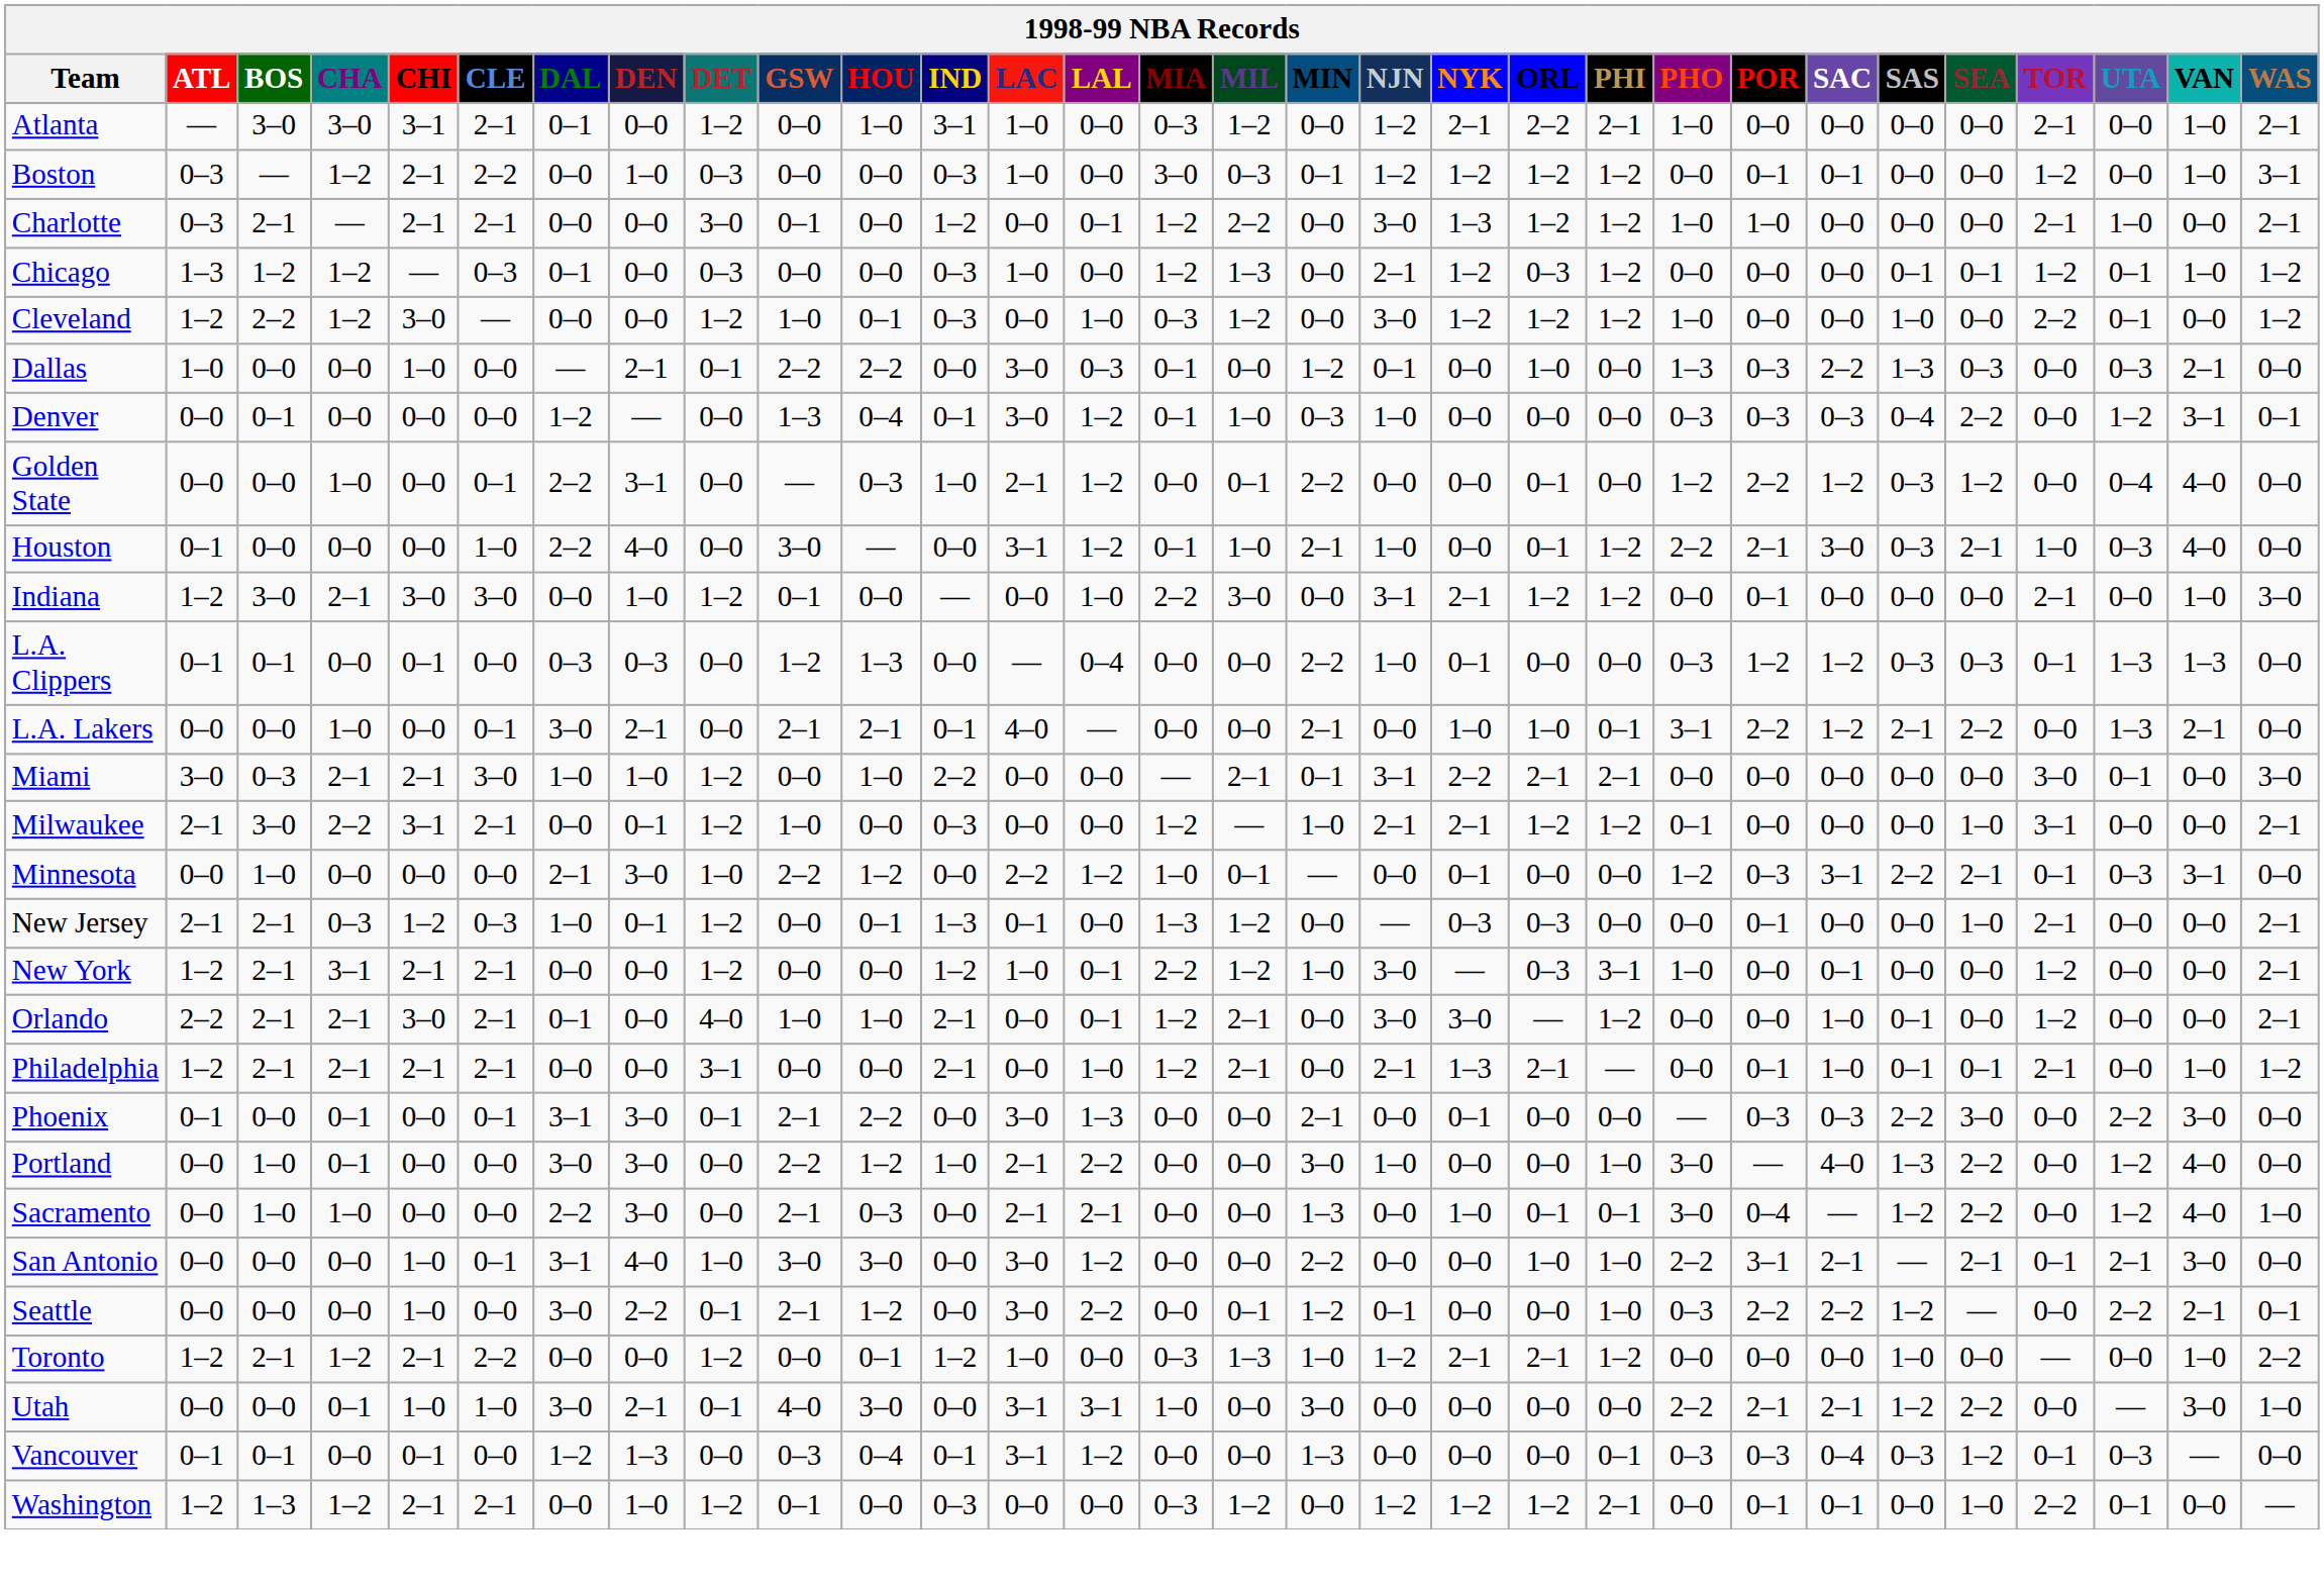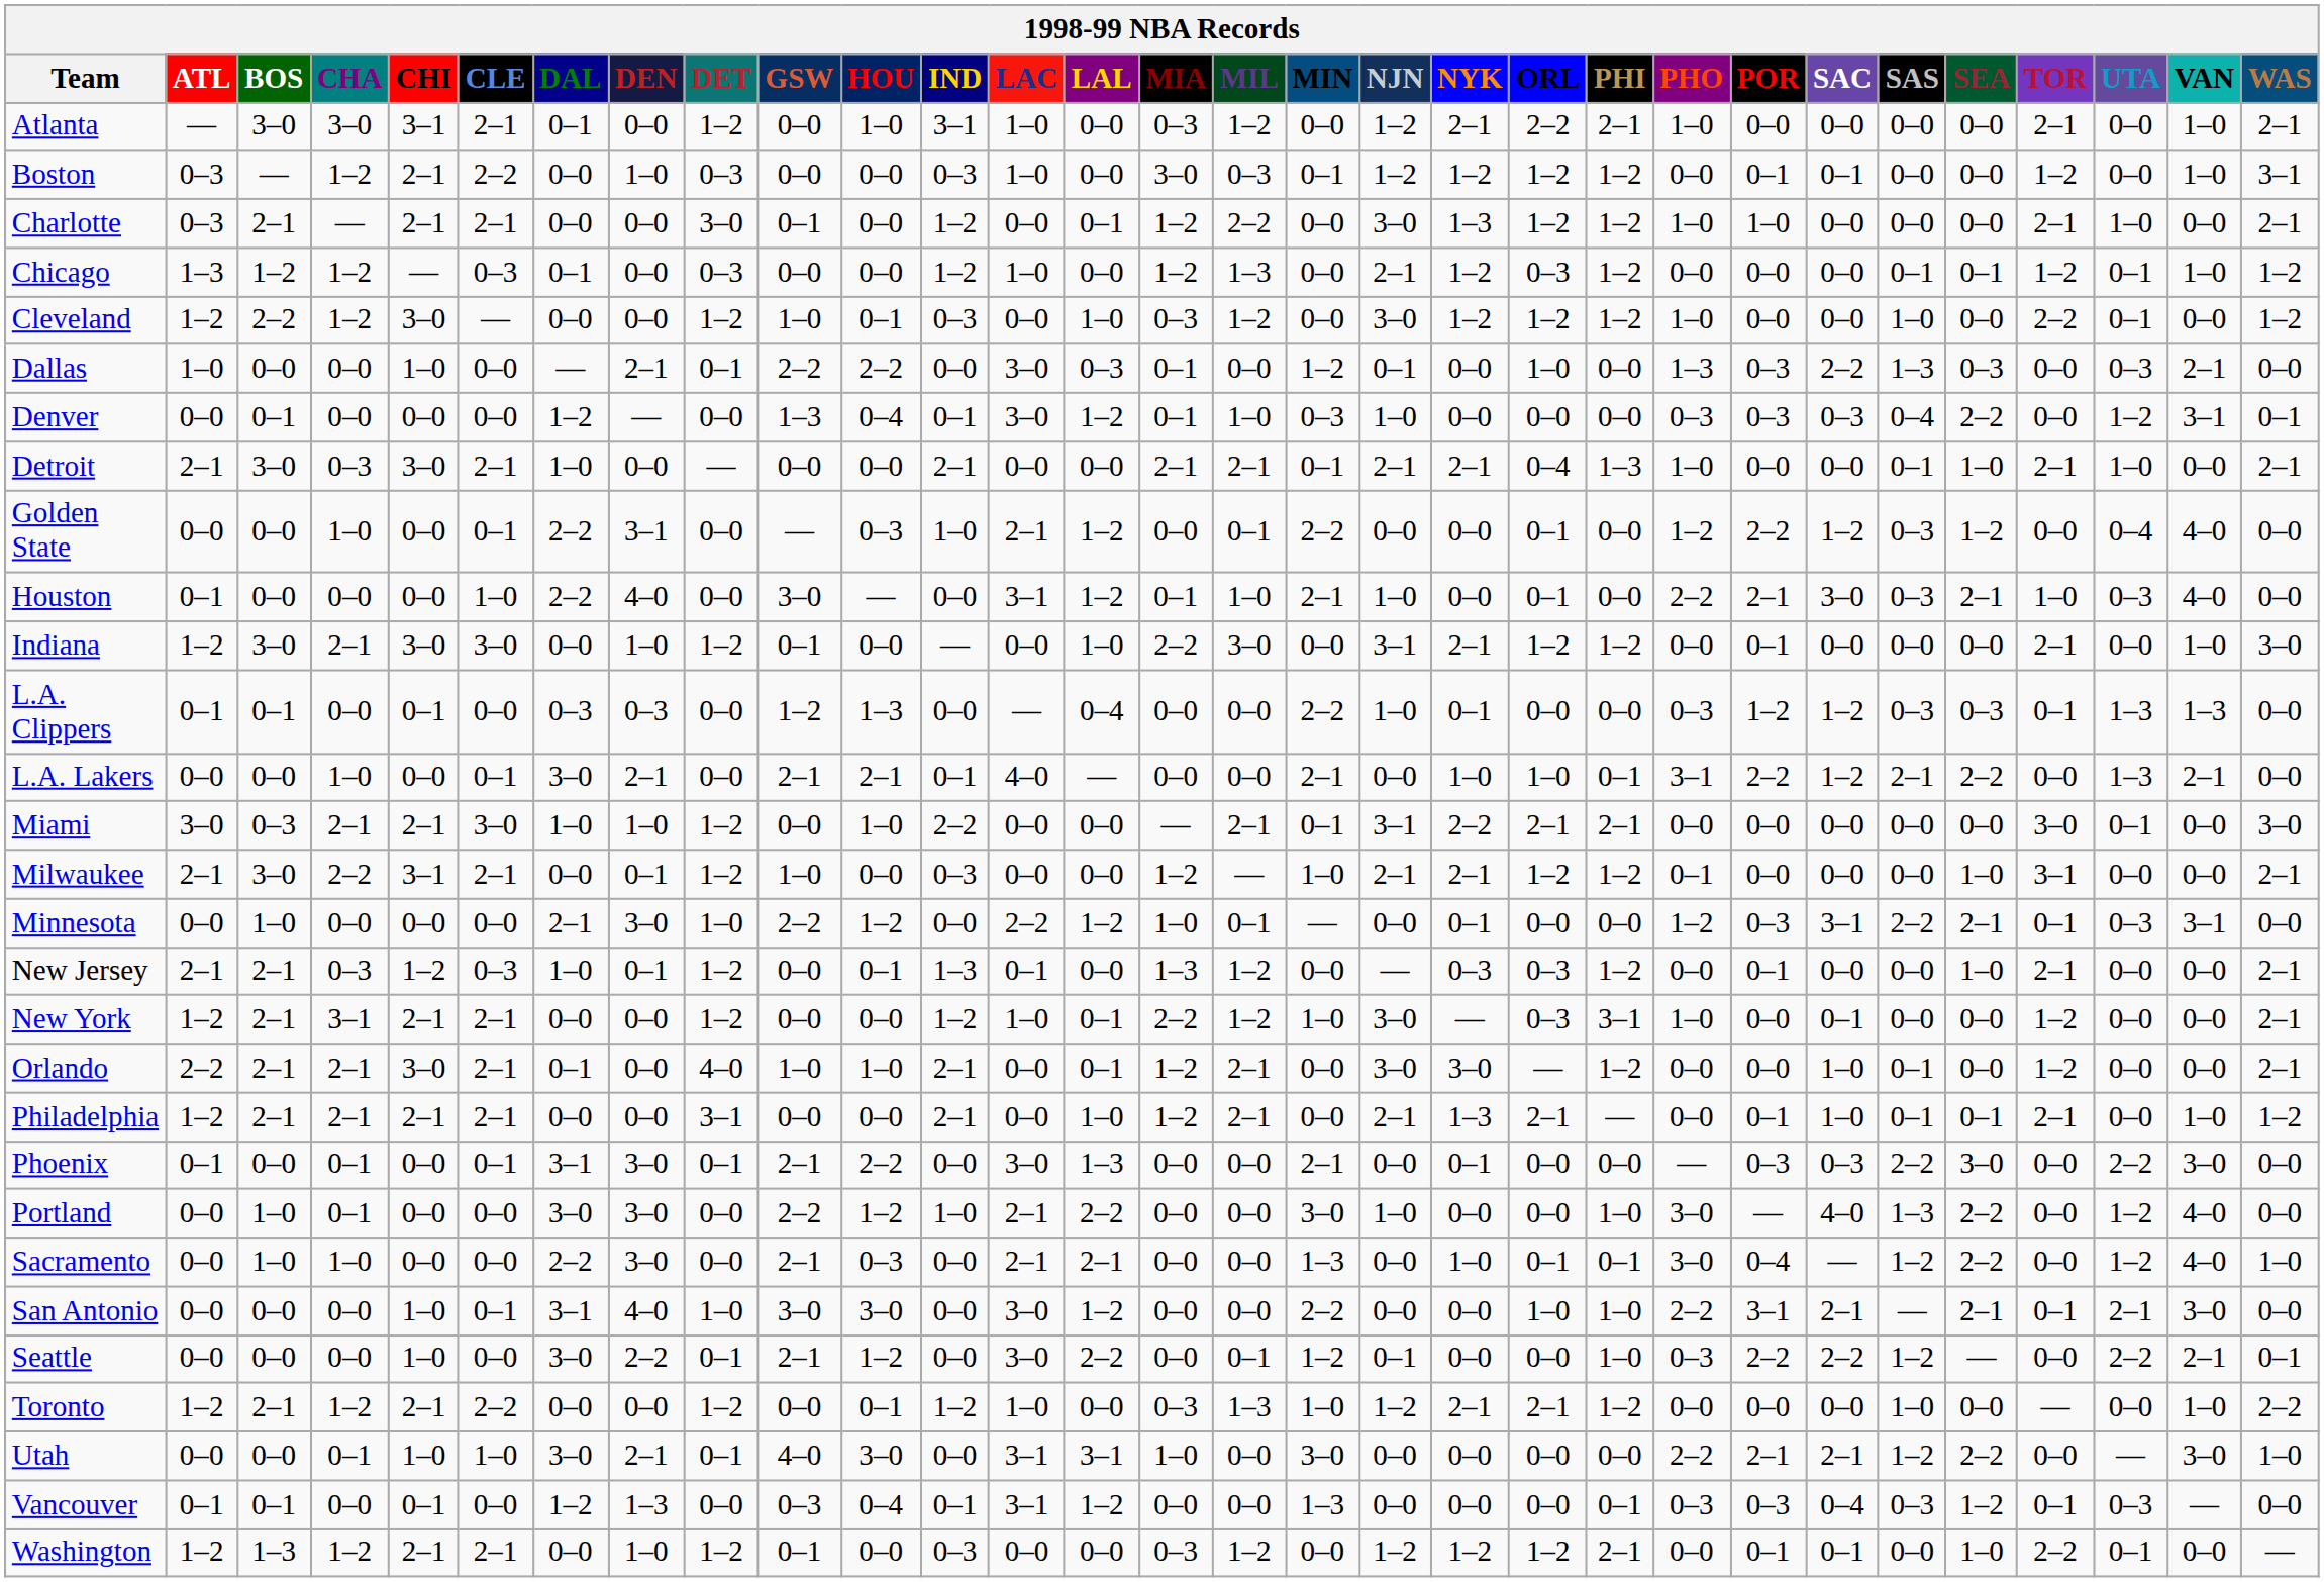Chicago | IND: 0–3 -> 1–2
+ row: Detroit | 2–1 | 3–0 | 0–3 | 3–0 | 2–1 | 1–0 | 0–0 | — | 0–0 | 0–0 | 2–1 | 0–0 | 0–0 | 2–1 | 2–1 | 0–1 | 2–1 | 2–1 | 0–4 | 1–3 | 1–0 | 0–0 | 0–0 | 0–1 | 1–0 | 2–1 | 1–0 | 0–0 | 2–1
Houston | PHI: 1–2 -> 0–0
New Jersey | PHI: 0–0 -> 1–2
